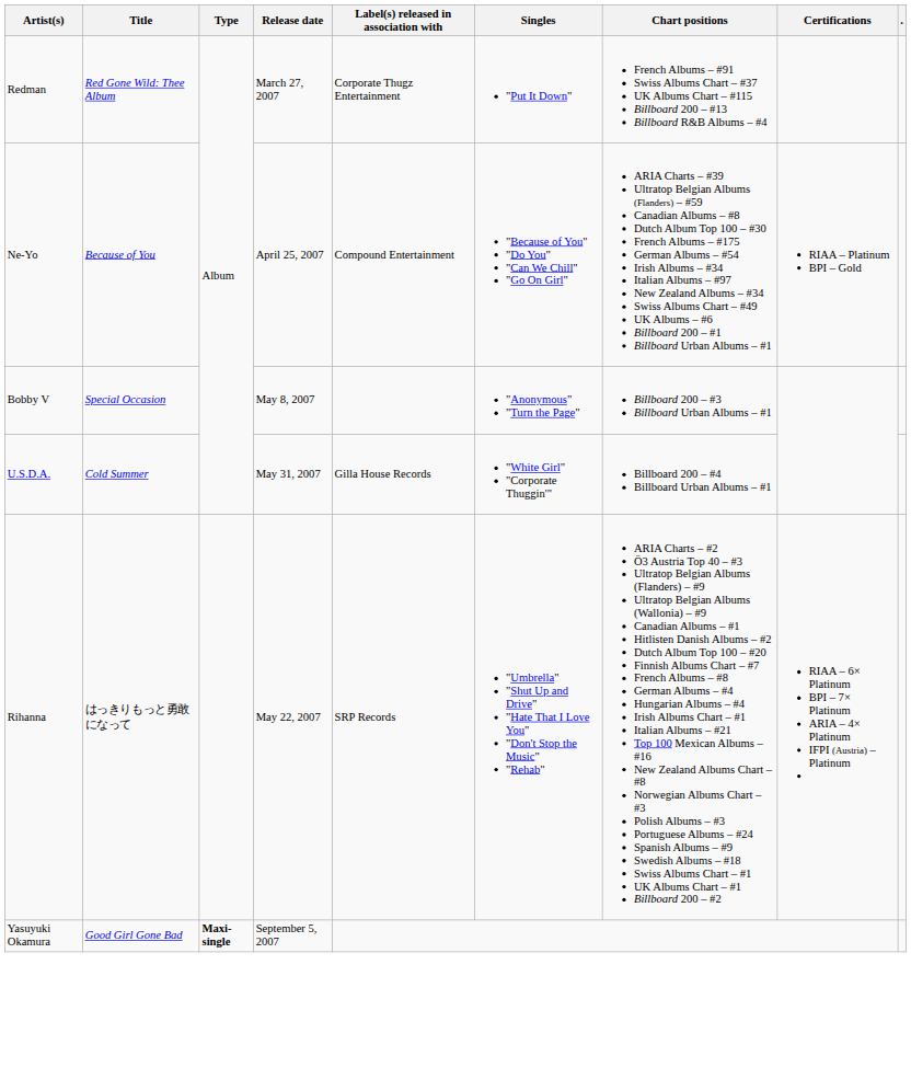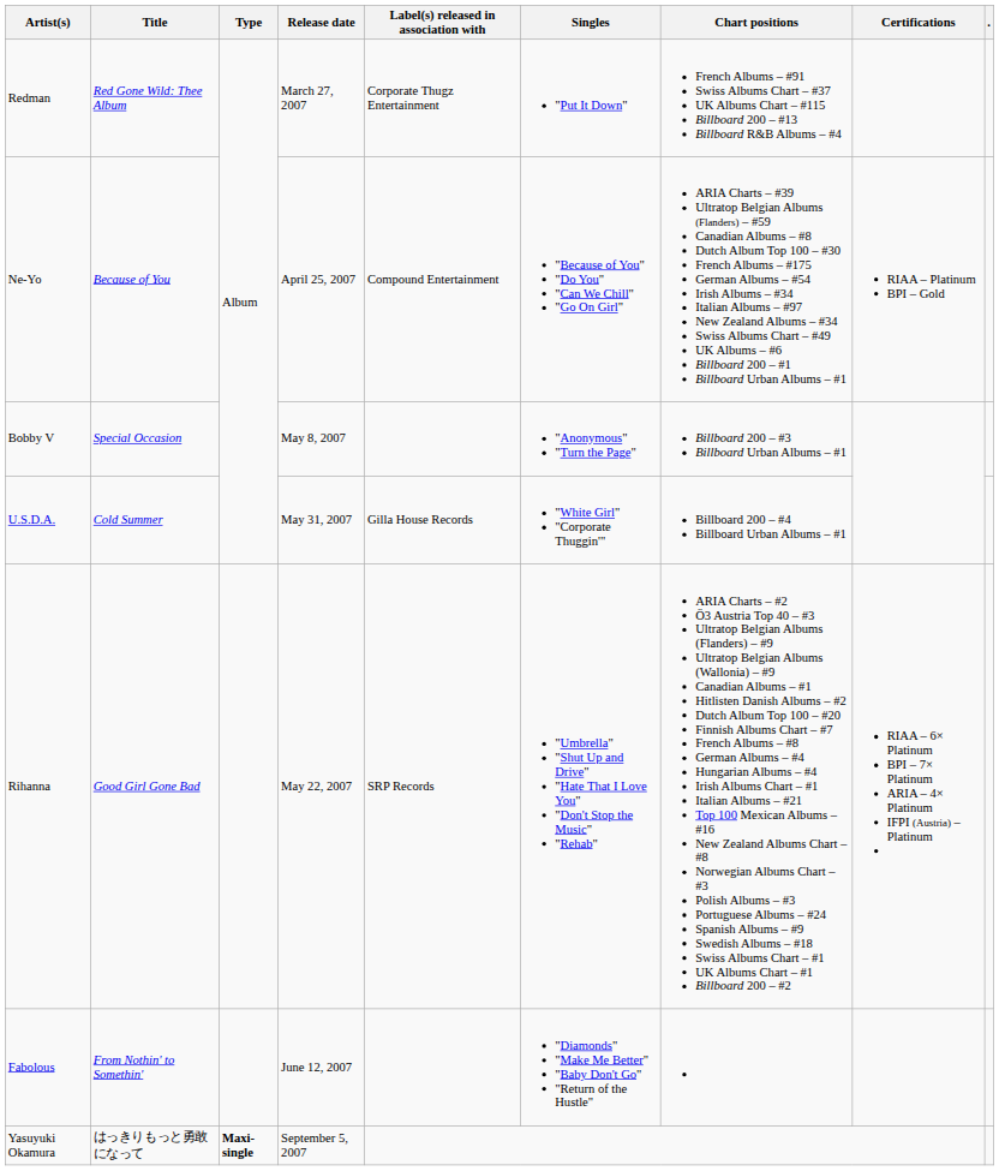Rihanna | Title: はっきりもっと勇敢になって -> Good Girl Gone Bad
+ row: Fabolous | From Nothin' to Somethin' | June 12, 2007 | "Diamonds" "Make Me Better" "Baby Don't Go" "Return of the Hustle"
Yasuyuki Okamura | Title: Good Girl Gone Bad -> はっきりもっと勇敢になって
